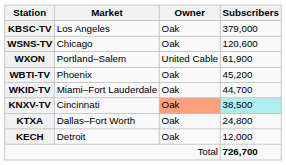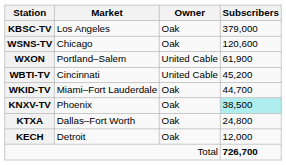WBTI-TV | Market: Phoenix -> Cincinnati
WBTI-TV | Owner: Oak -> United Cable
KNXV-TV | Market: Cincinnati -> Phoenix
KNXV-TV | Owner: lightsalmon background -> no background
